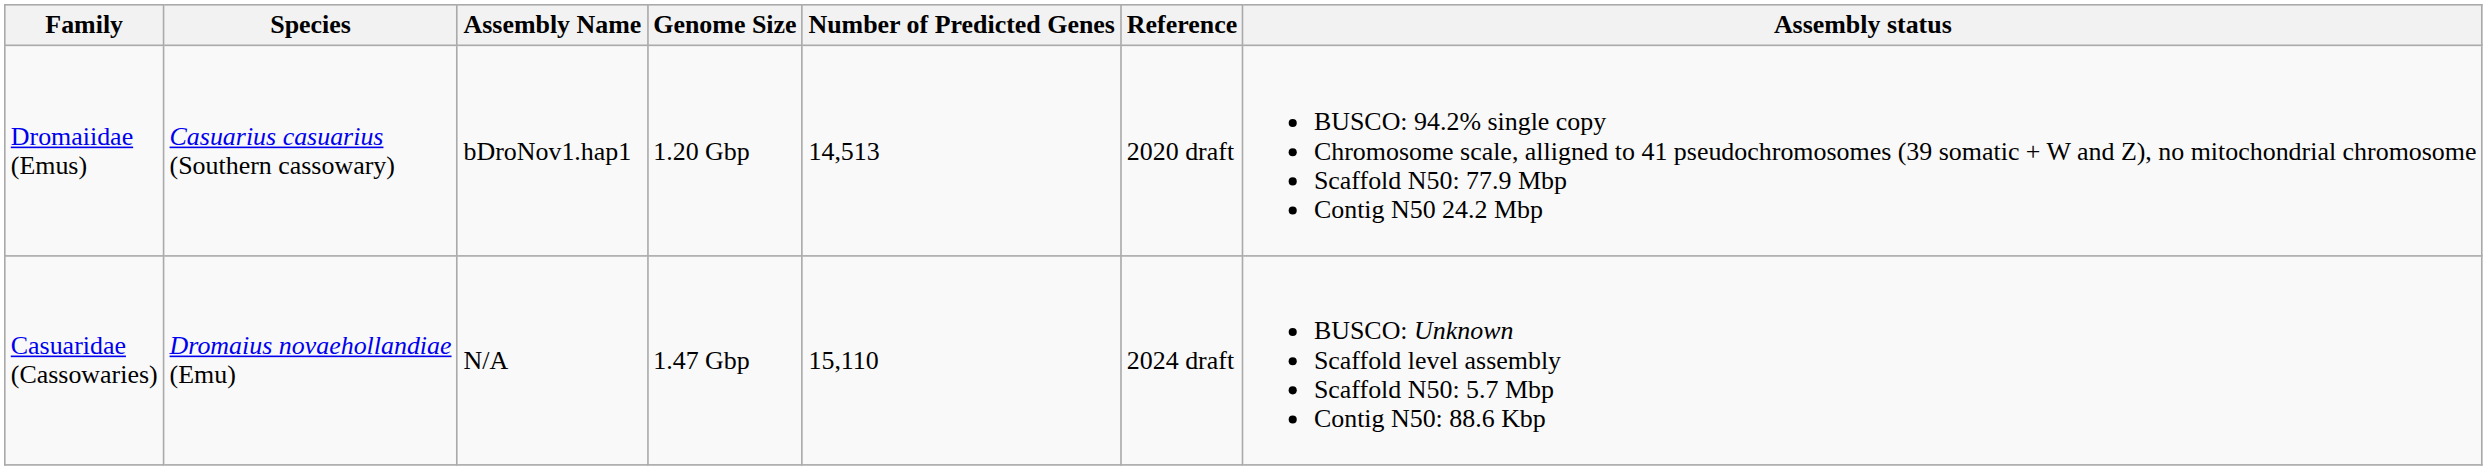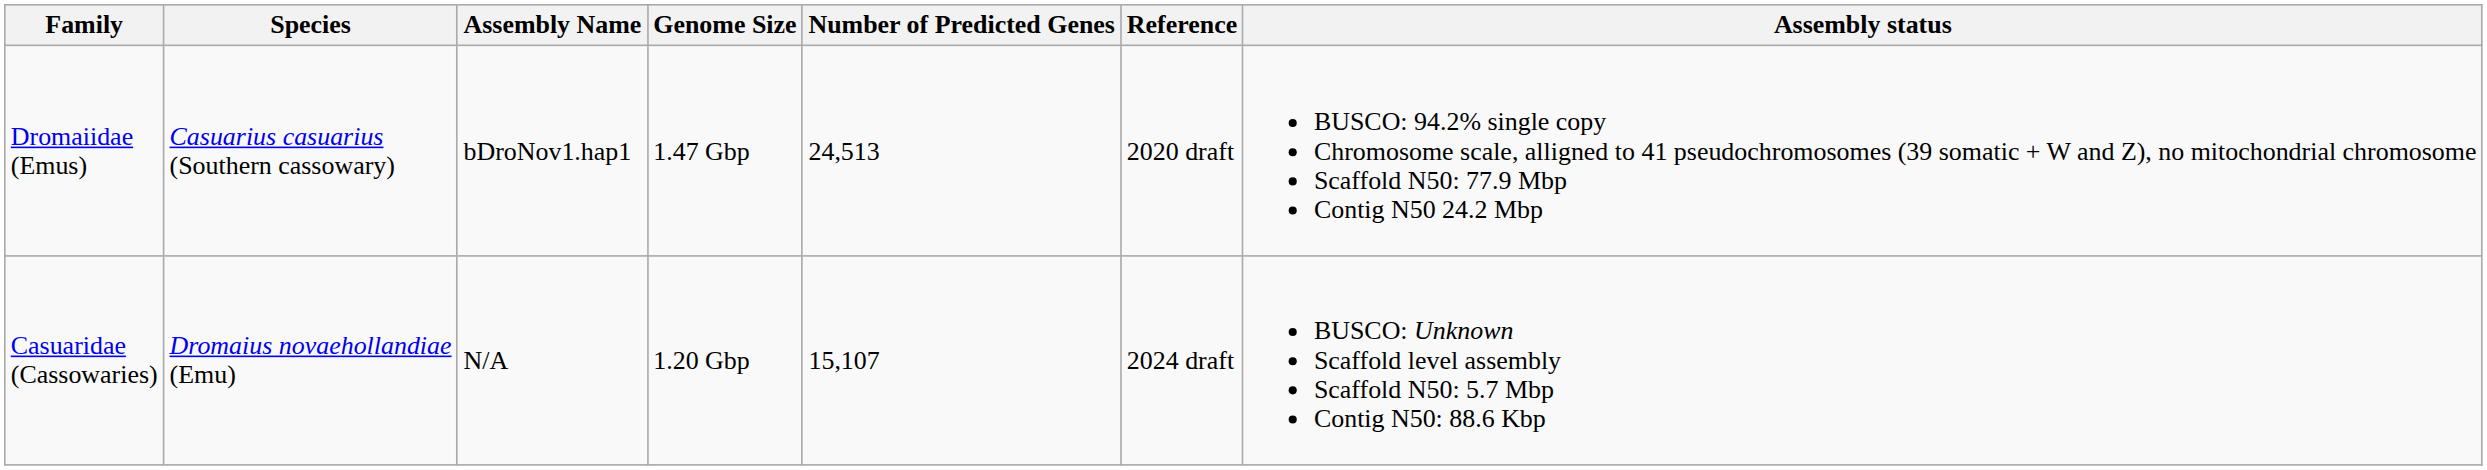Dromaiidae (Emus) | Genome Size: 1.20 Gbp -> 1.47 Gbp
Dromaiidae (Emus) | Number of Predicted Genes: 14,513 -> 24,513
Casuaridae (Cassowaries) | Genome Size: 1.47 Gbp -> 1.20 Gbp
Casuaridae (Cassowaries) | Number of Predicted Genes: 15,110 -> 15,107
